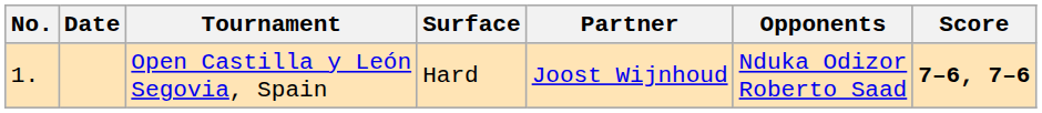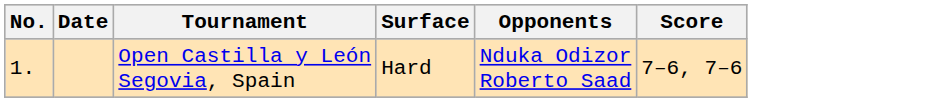- column: Partner | Joost Wijnhoud
Open Castilla y León Segovia, Spain | Score: bold -> normal
